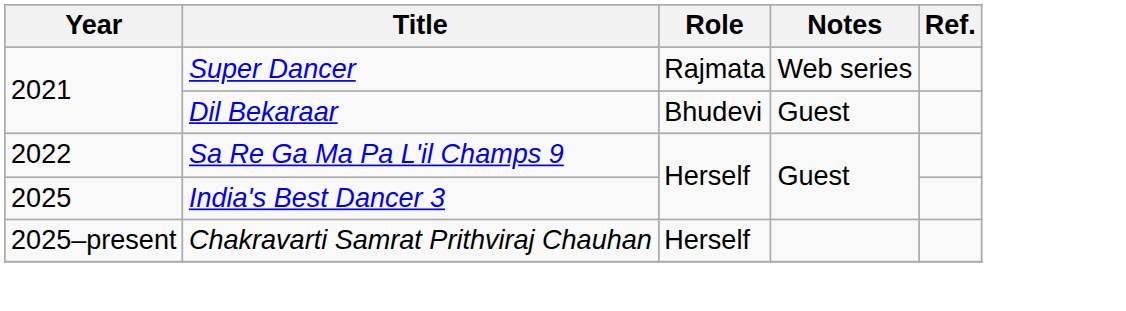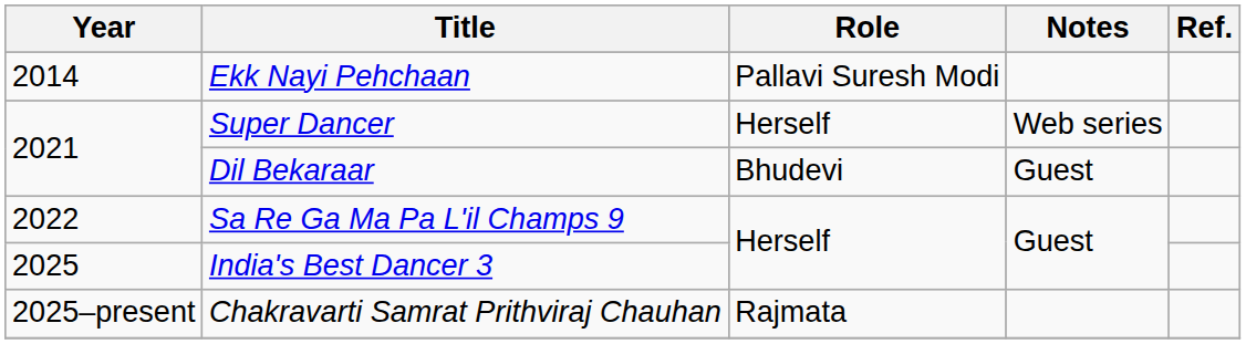+ row: 2014 | Ekk Nayi Pehchaan | Pallavi Suresh Modi
Super Dancer | Role: Rajmata -> Herself
Chakravarti Samrat Prithviraj Chauhan | Role: Herself -> Rajmata
